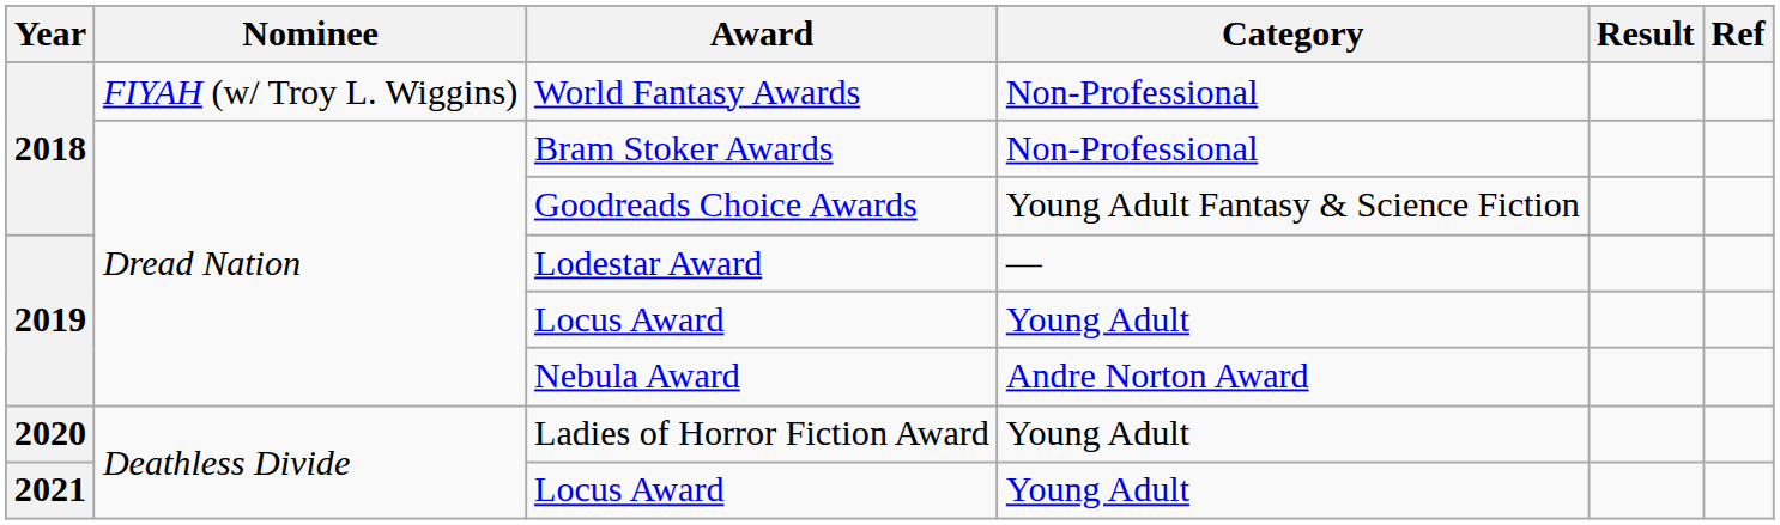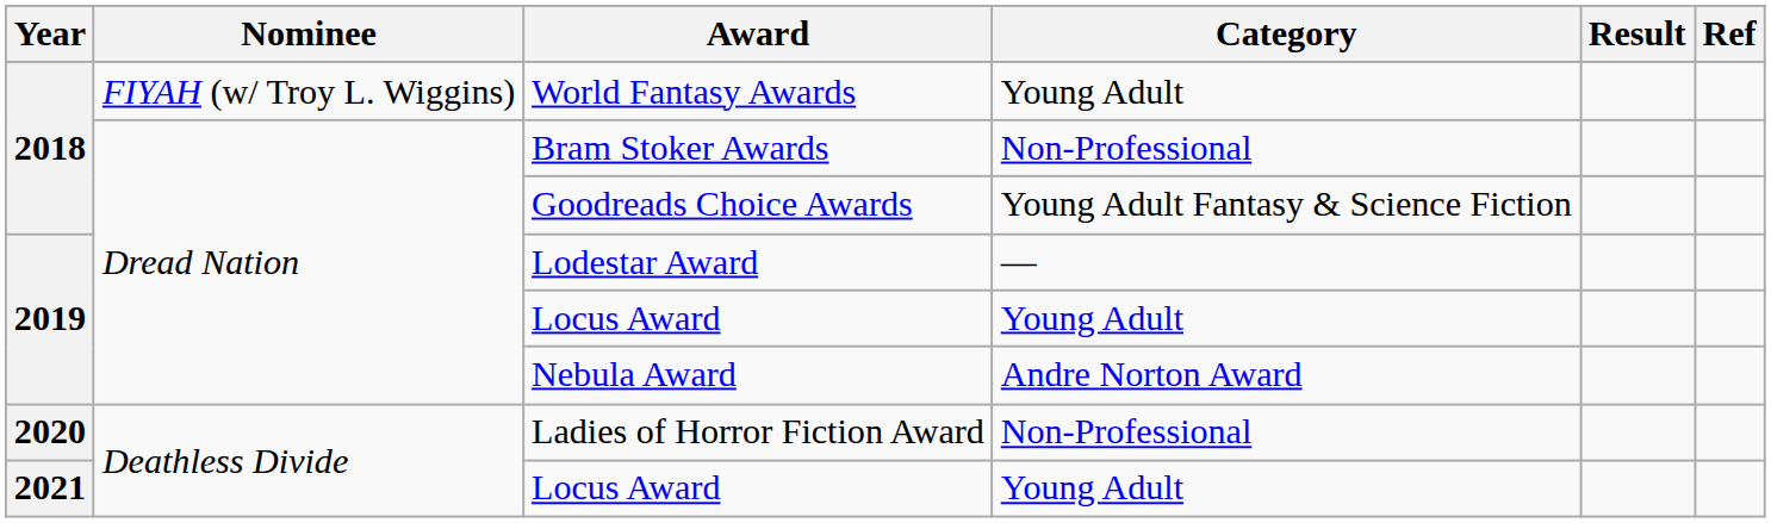World Fantasy Awards | Category: Non-Professional -> Young Adult
Ladies of Horror Fiction Award | Category: Young Adult -> Non-Professional
